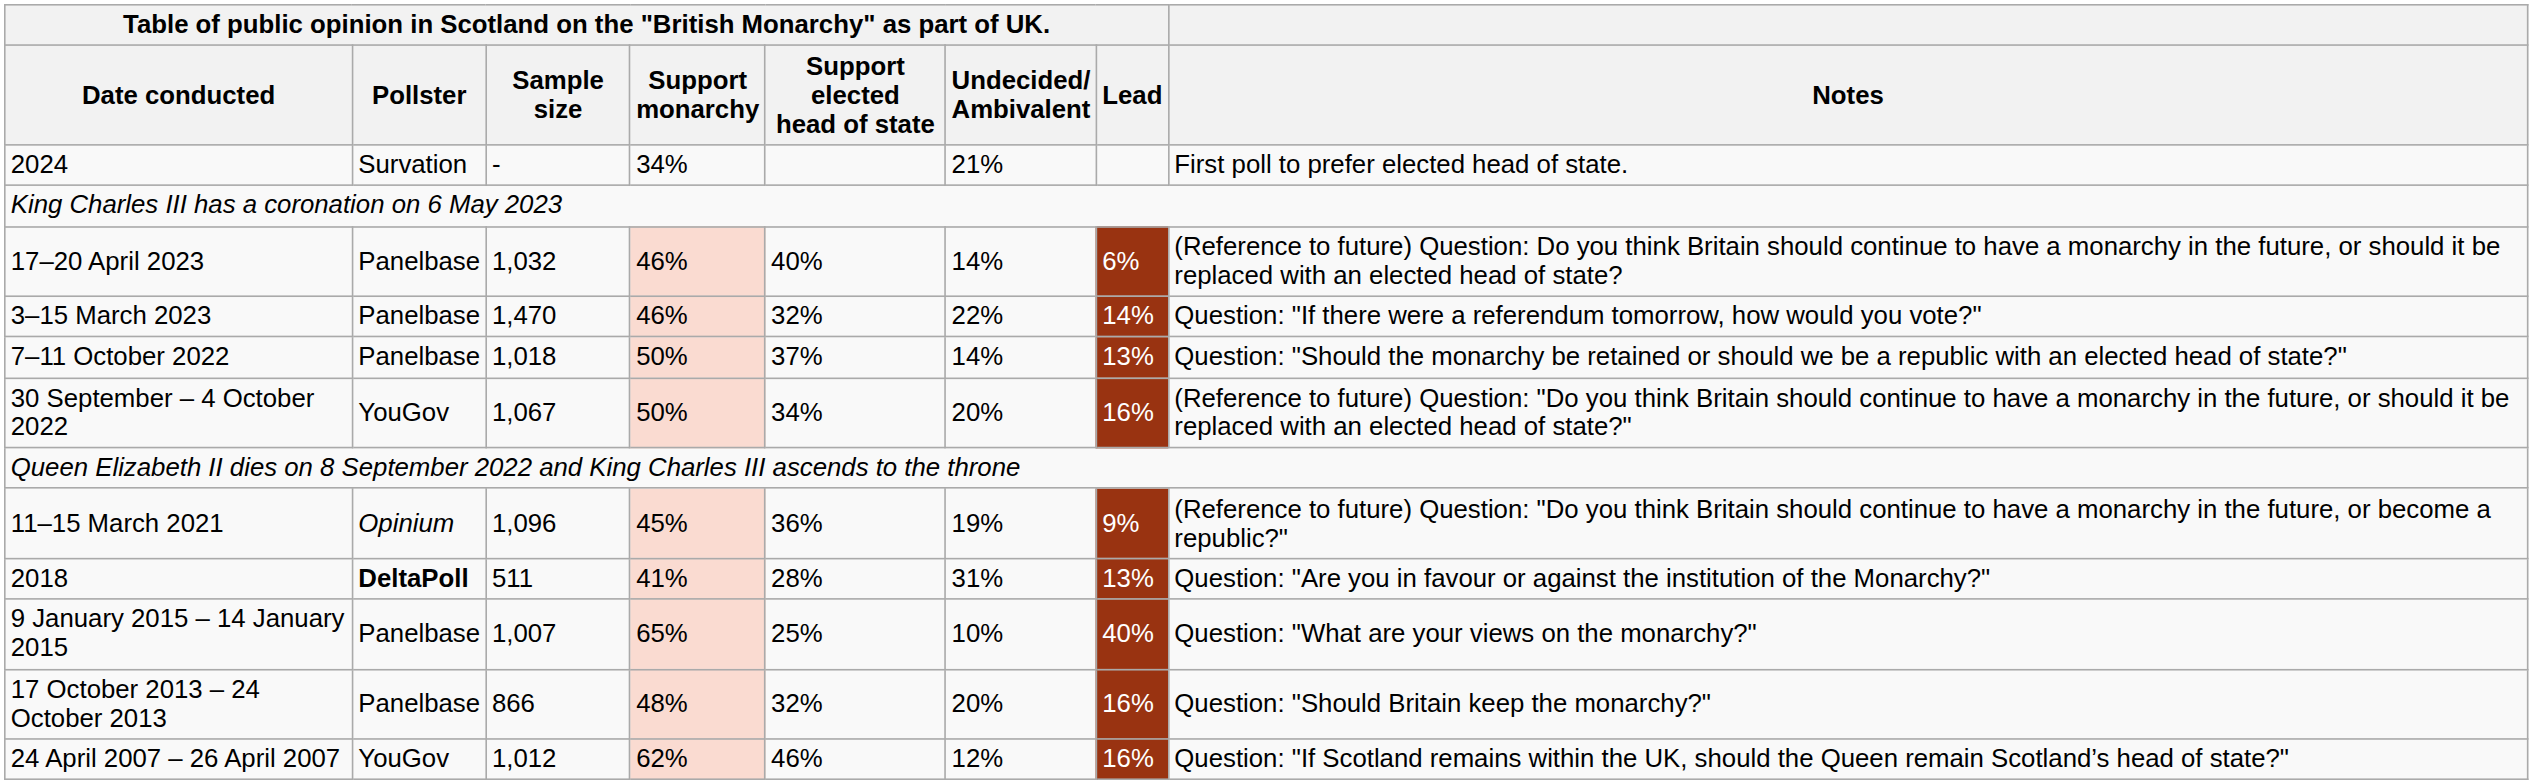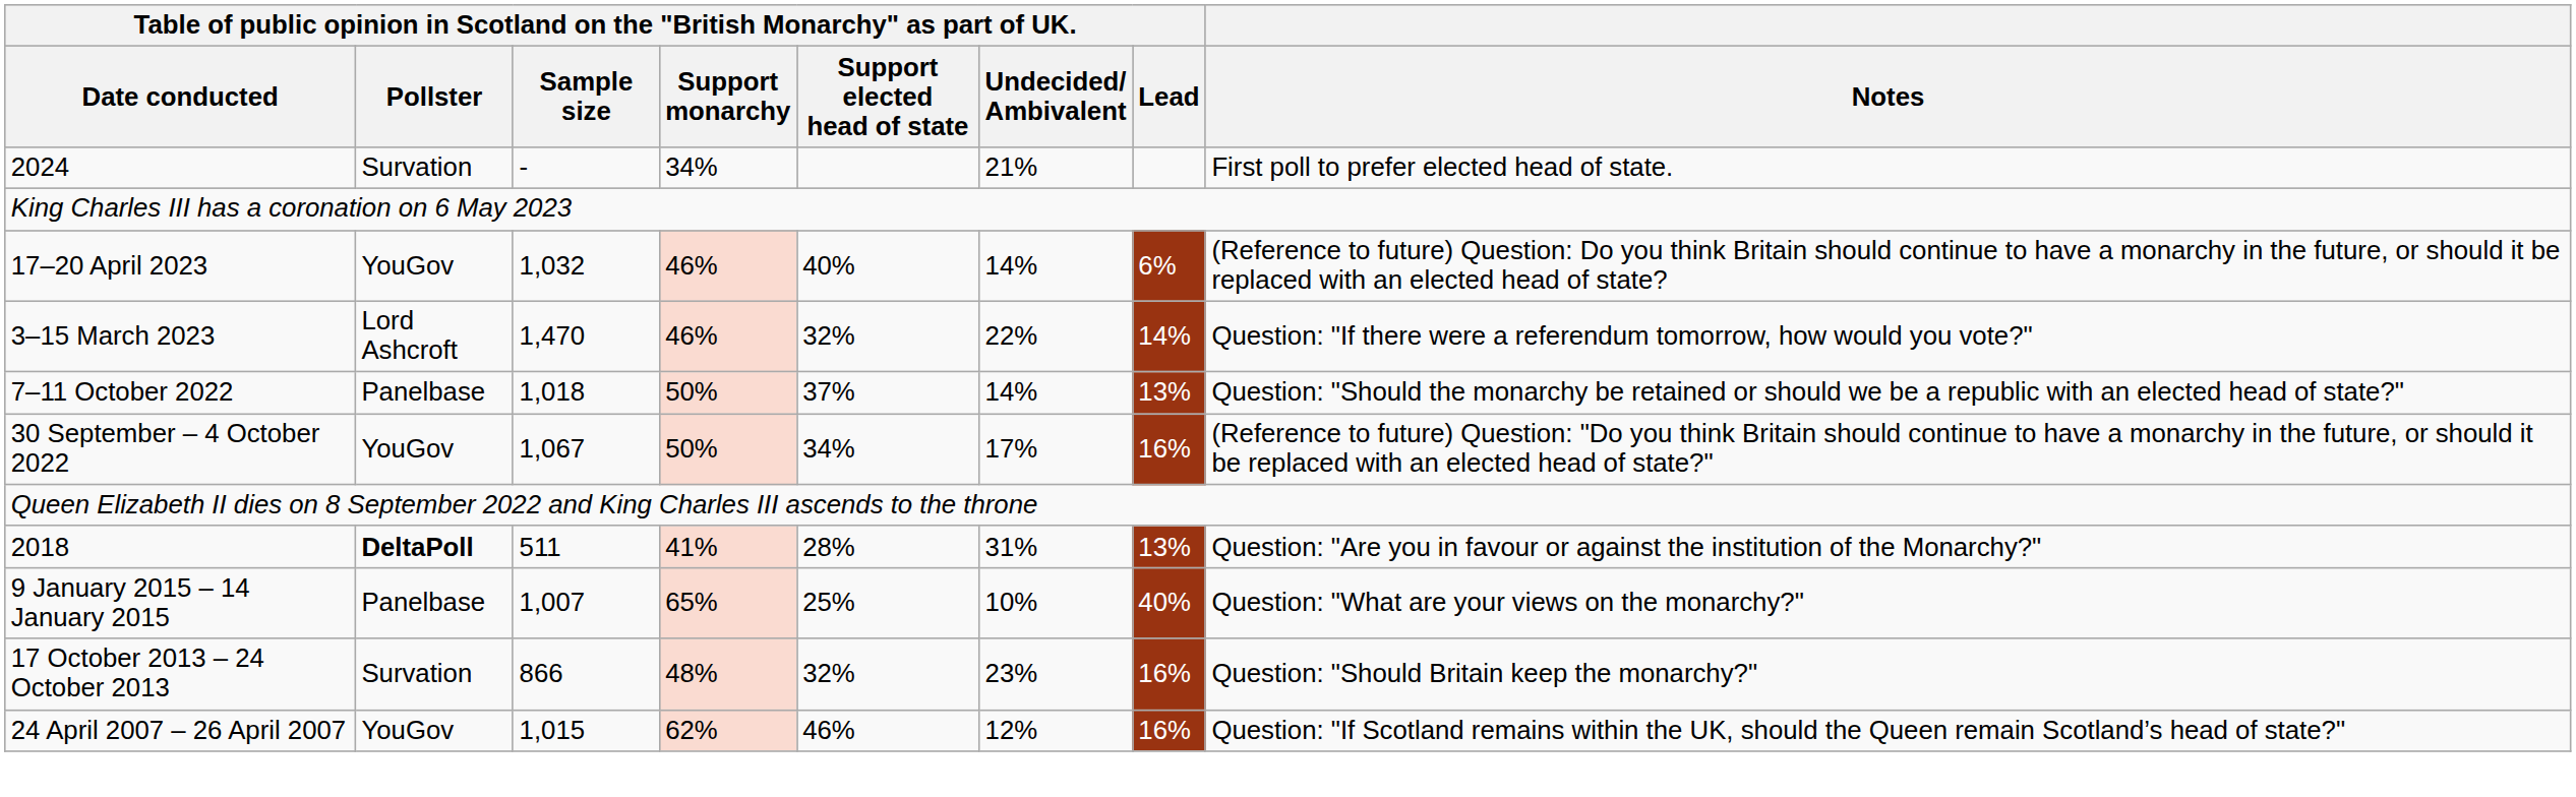17–20 April 2023 | column 2: Panelbase -> YouGov
3–15 March 2023 | column 2: Panelbase -> Lord Ashcroft
30 September – 4 October 2022 | column 6: 20% -> 17%
- row: 11–15 March 2021 | Opinium | 1,096 | 45% | 36% | 19% | 9% | (Reference to future) Question: "Do you think Britain should continue to have a monarchy in the future, or become a republic?"
17 October 2013 – 24 October 2013 | column 2: Panelbase -> Survation
17 October 2013 – 24 October 2013 | column 6: 20% -> 23%
24 April 2007 – 26 April 2007 | column 3: 1,012 -> 1,015
